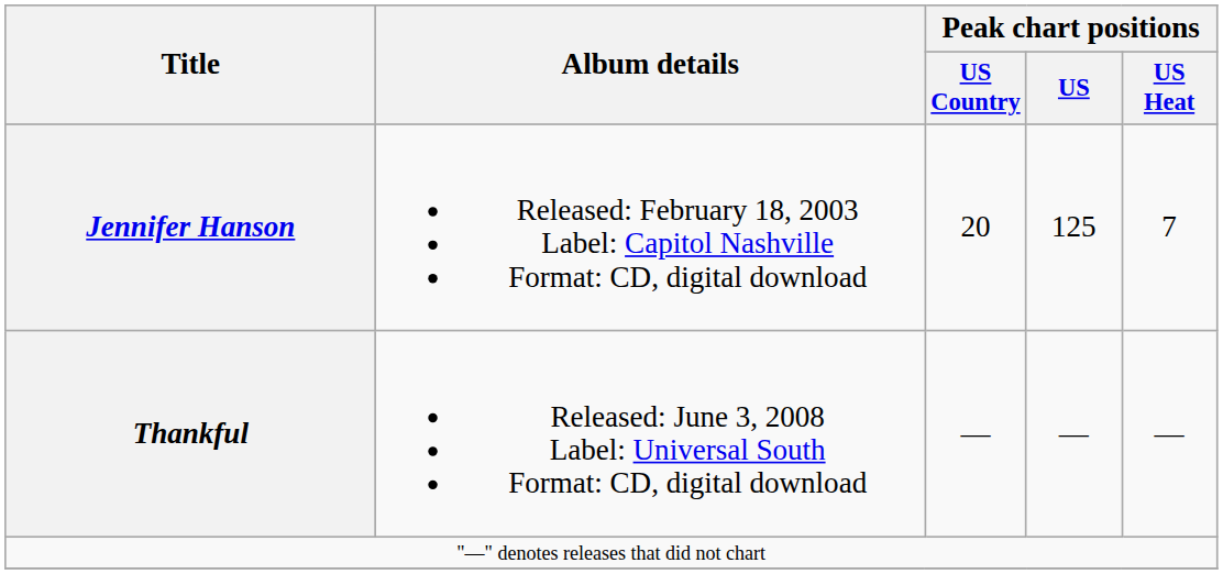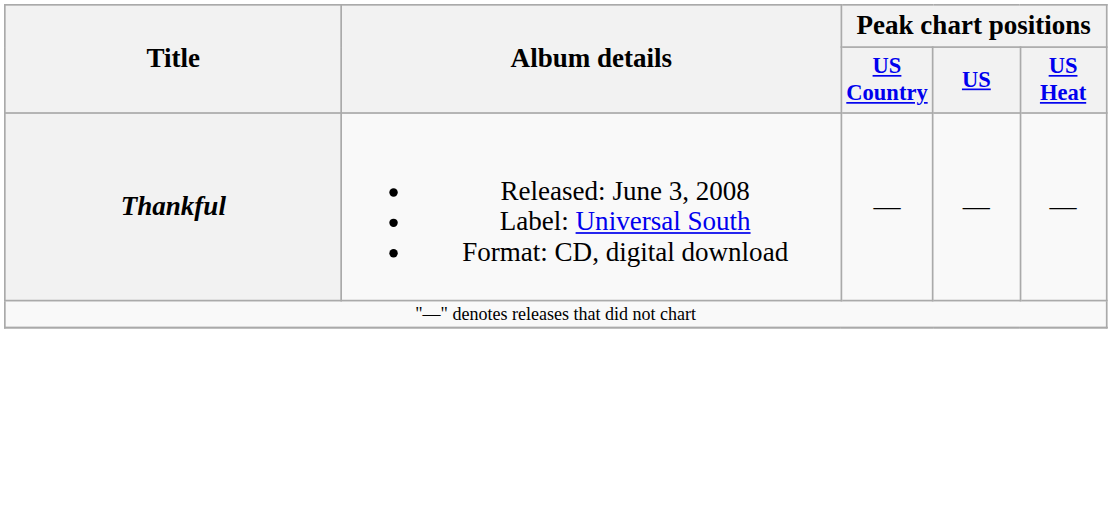- row: Jennifer Hanson | Released: February 18, 2003 Label: Capitol Nashville Format: CD, digital download | 20 | 125 | 7
